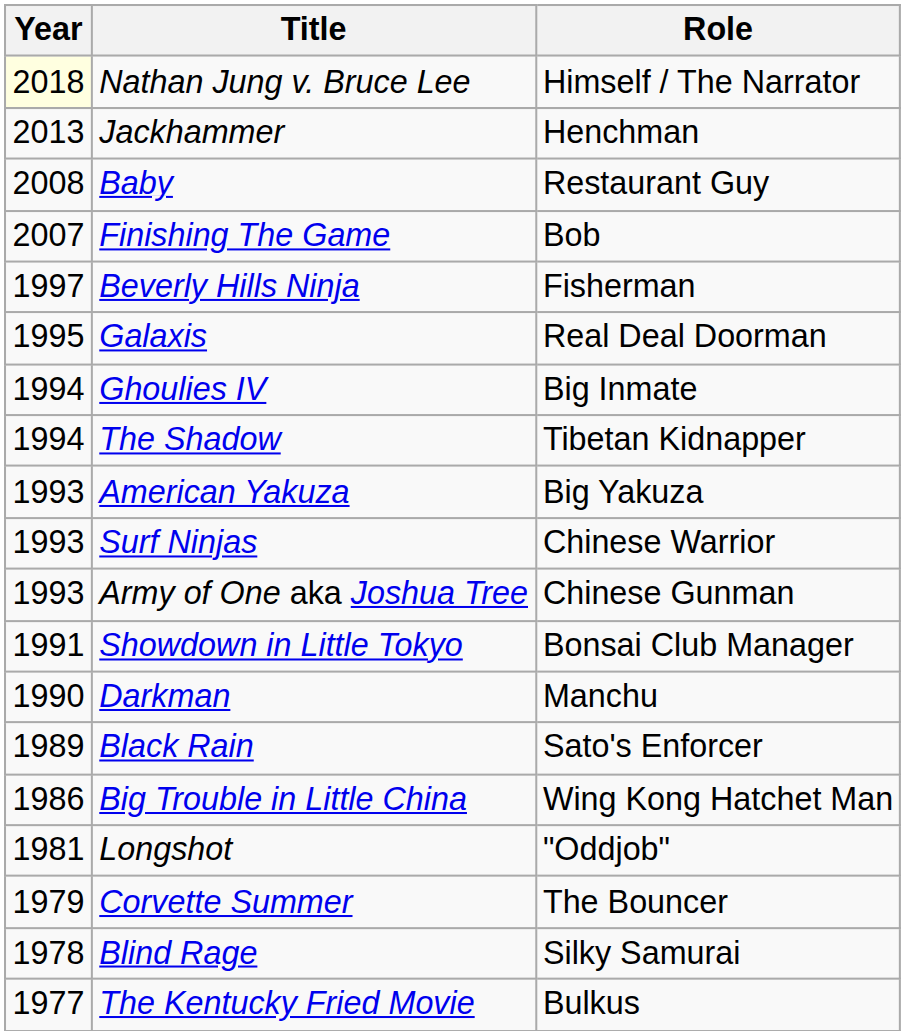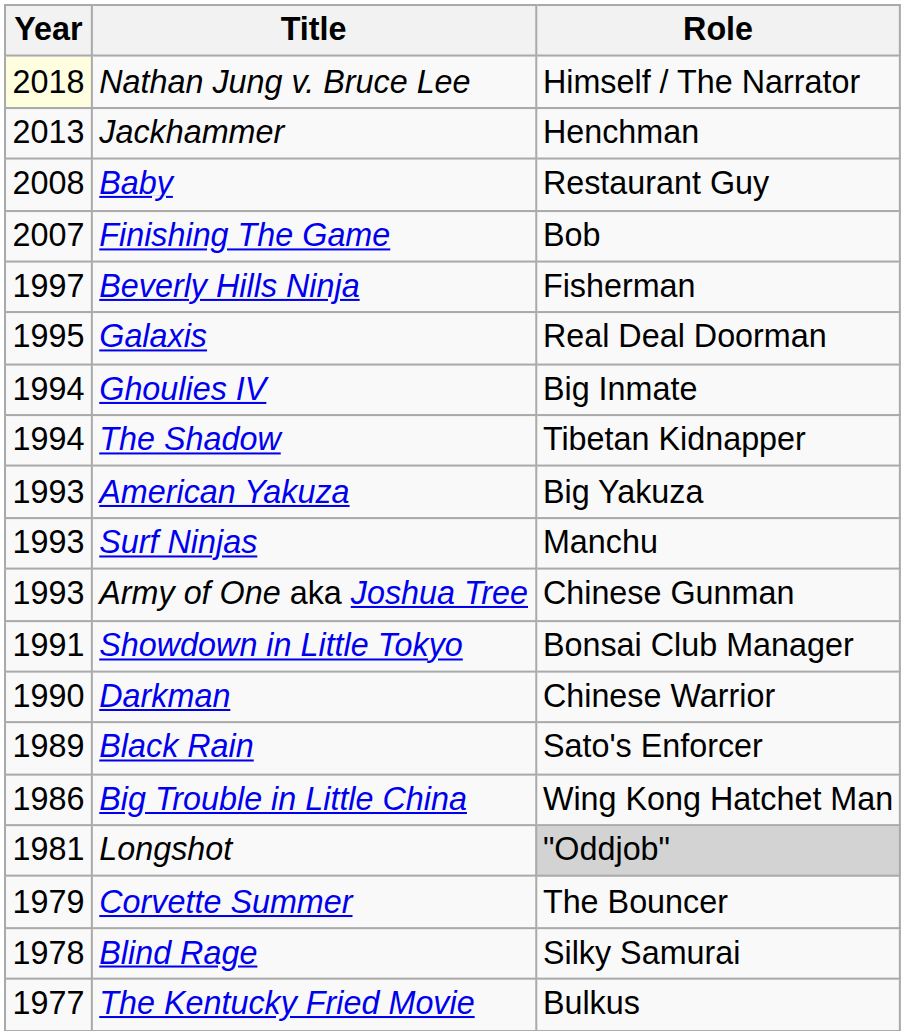Surf Ninjas | Role: Chinese Warrior -> Manchu
Darkman | Role: Manchu -> Chinese Warrior
Longshot | Role: no background -> lightgrey background
